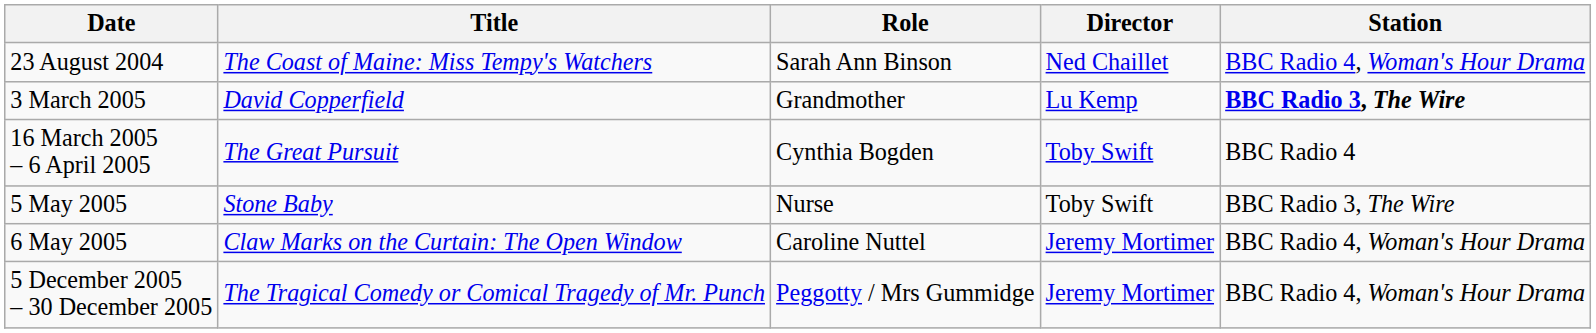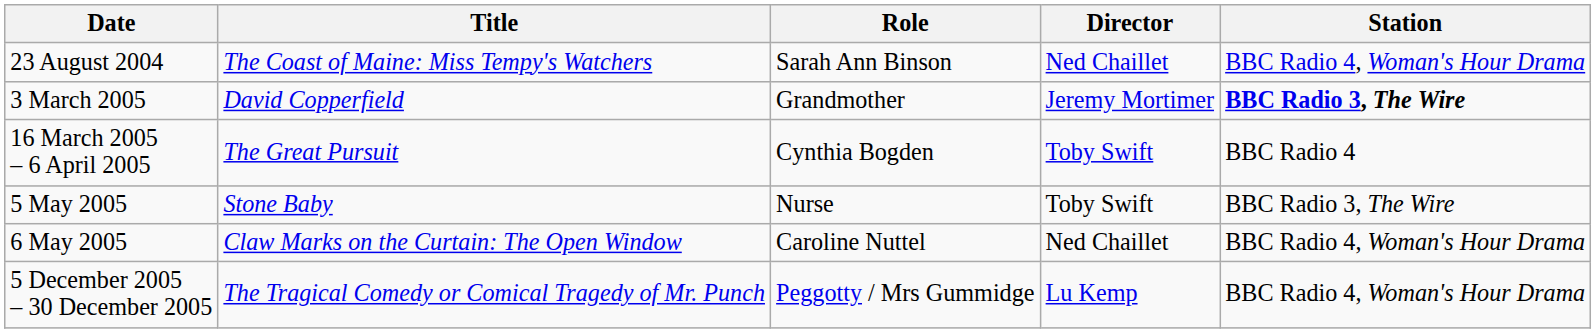3 March 2005 | Director: Lu Kemp -> Jeremy Mortimer
6 May 2005 | Director: Jeremy Mortimer -> Ned Chaillet
5 December 2005 – 30 December 2005 | Director: Jeremy Mortimer -> Lu Kemp
